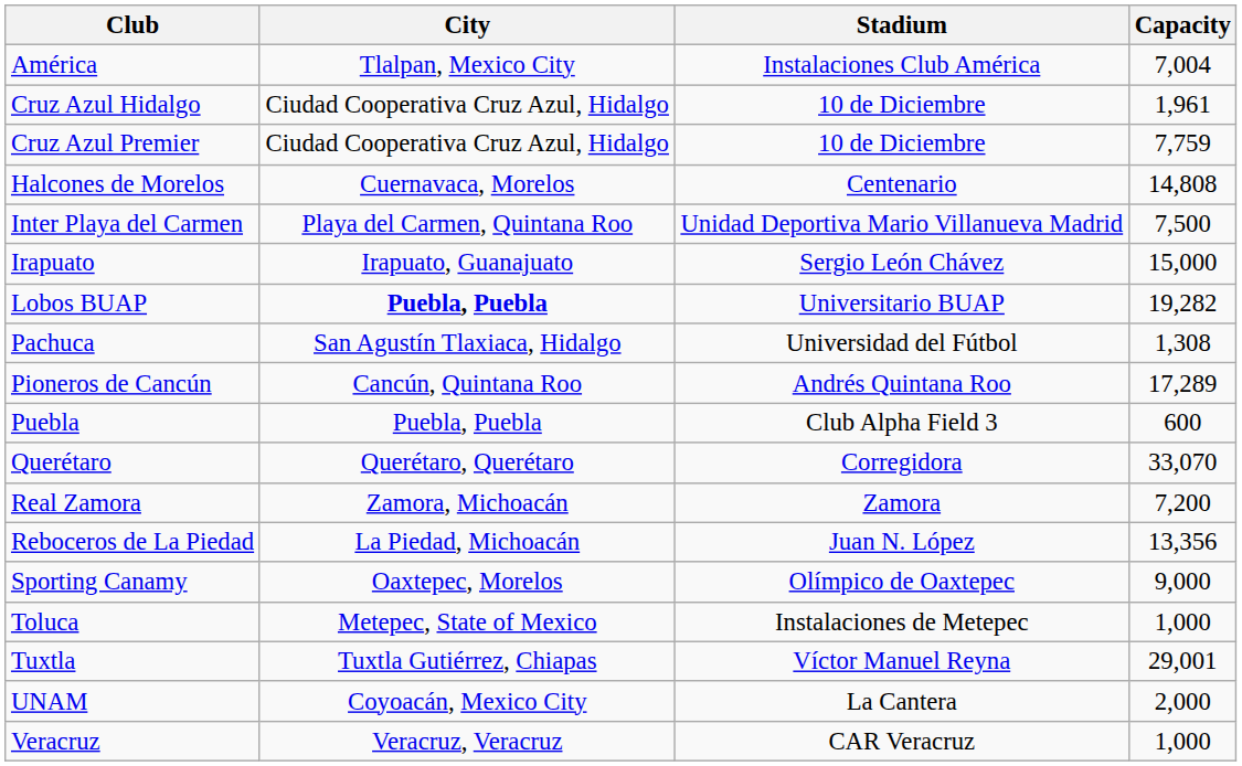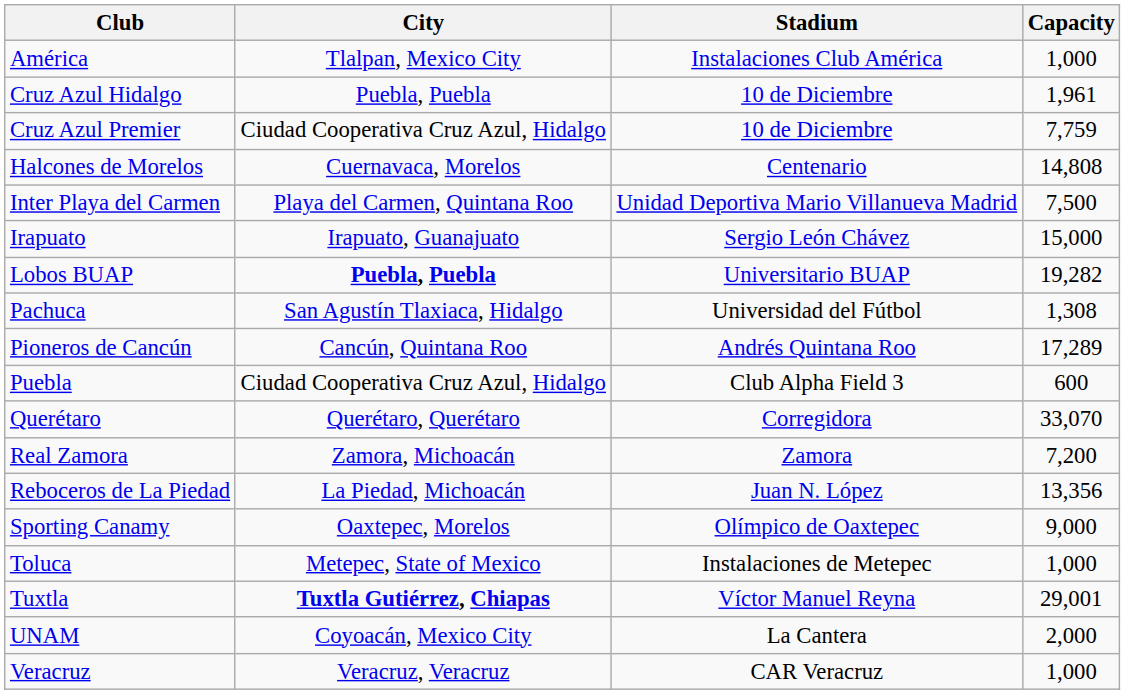América | Capacity: 7,004 -> 1,000
Cruz Azul Hidalgo | City: Ciudad Cooperativa Cruz Azul, Hidalgo -> Puebla, Puebla
Puebla | City: Puebla, Puebla -> Ciudad Cooperativa Cruz Azul, Hidalgo
Tuxtla | City: normal -> bold
